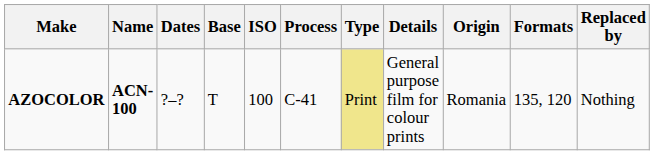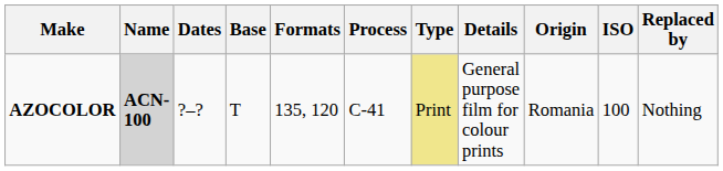columns swapped: ISO <-> Formats
AZOCOLOR | Name: no background -> lightgrey background
